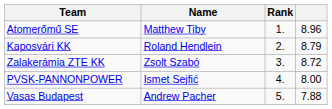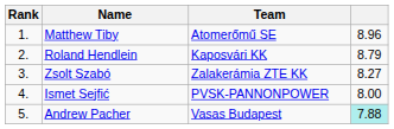columns swapped: Rank <-> Team
Zsolt Szabó | column 4: 8.72 -> 8.27
Andrew Pacher | column 4: no background -> paleturquoise background
